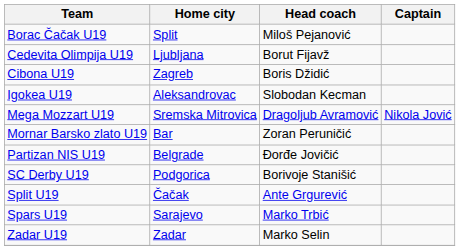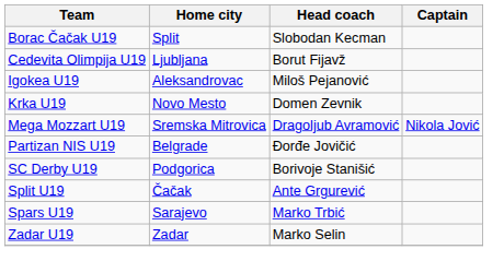Borac Čačak U19 | Head coach: Miloš Pejanović -> Slobodan Kecman
- row: Cibona U19 | Zagreb | Boris Džidić
Igokea U19 | Head coach: Slobodan Kecman -> Miloš Pejanović
+ row: Krka U19 | Novo Mesto | Domen Zevnik
- row: Mornar Barsko zlato U19 | Bar | Zoran Peruničić
